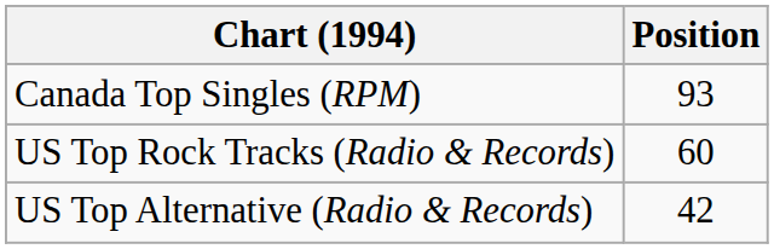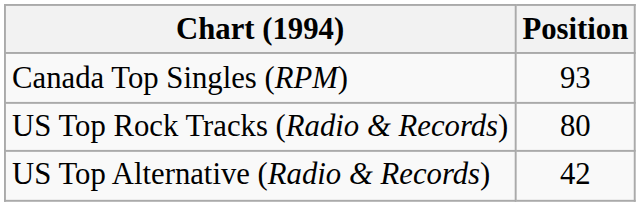US Top Rock Tracks (Radio & Records) | Position: 60 -> 80
